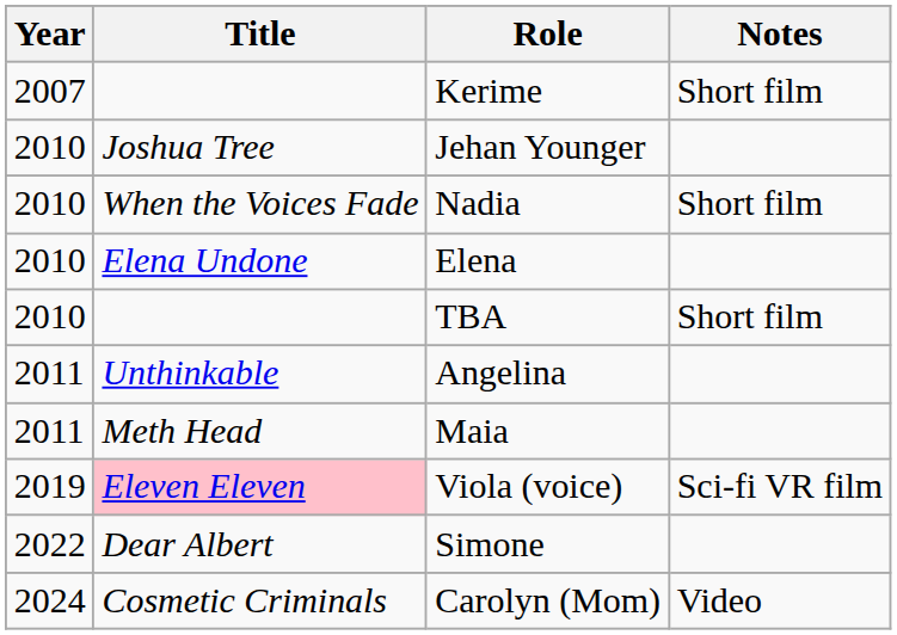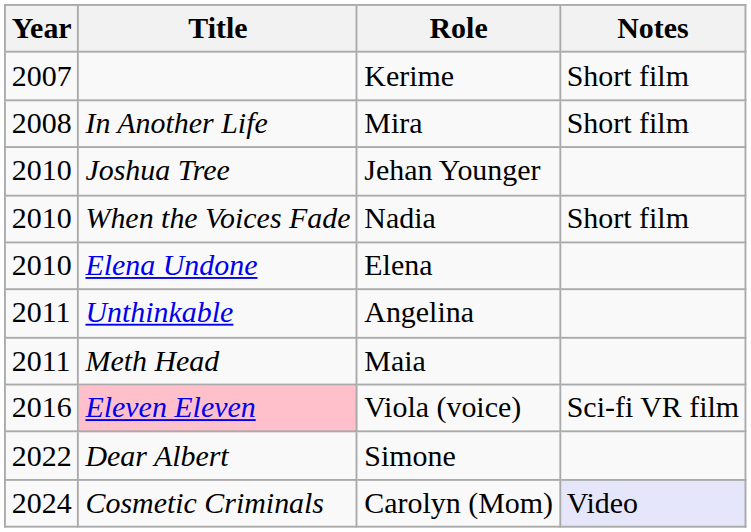+ row: 2008 | In Another Life | Mira | Short film
- row: 2010 | TBA | Short film
Viola (voice) | Year: 2019 -> 2016
Carolyn (Mom) | Notes: no background -> lavender background
